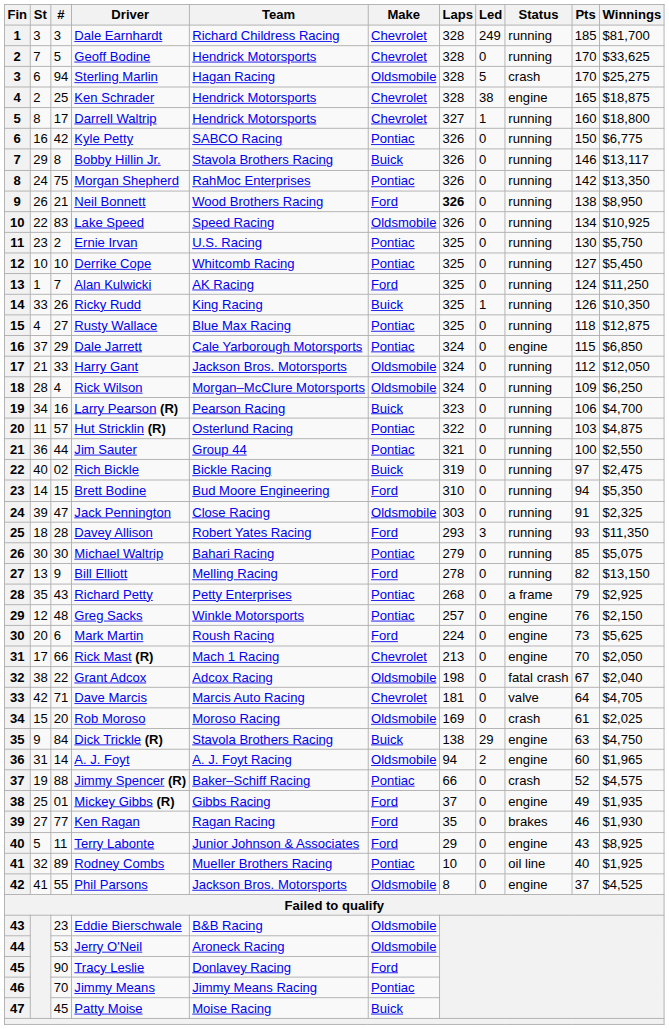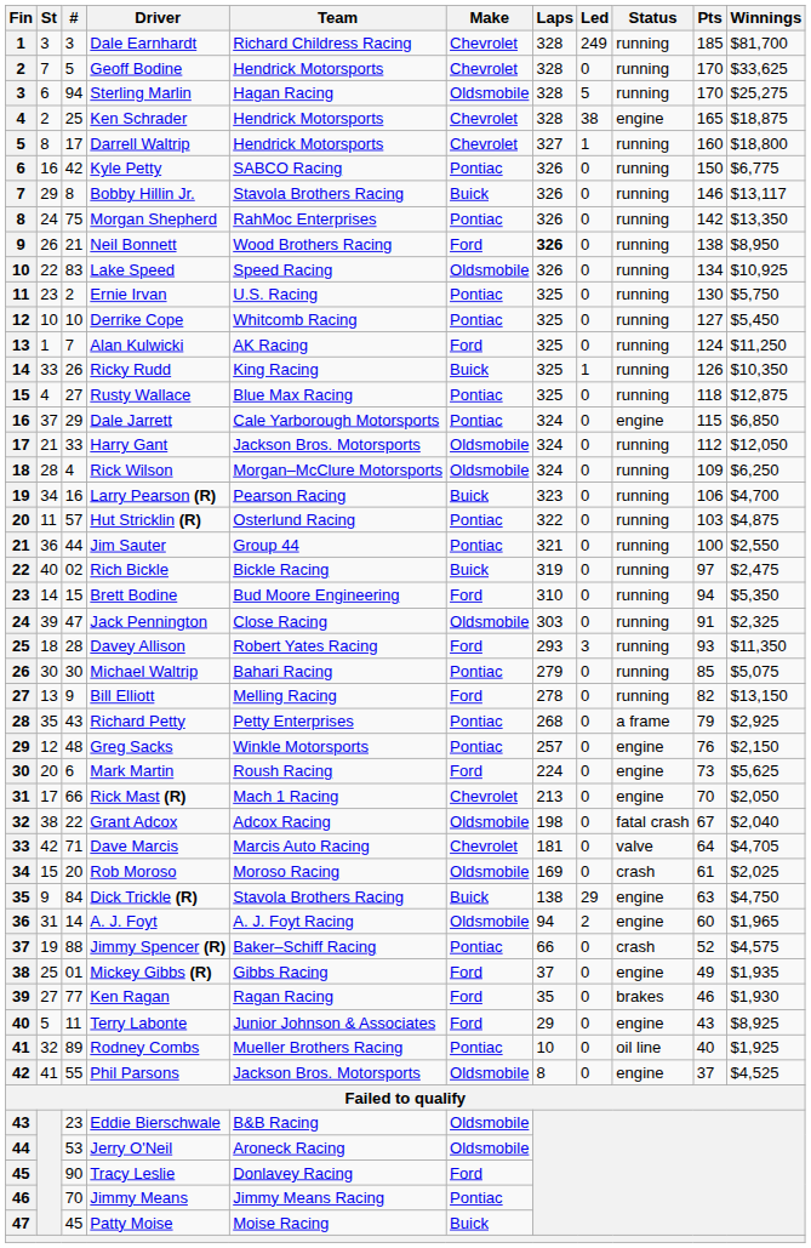Sterling Marlin | Status: crash -> running
